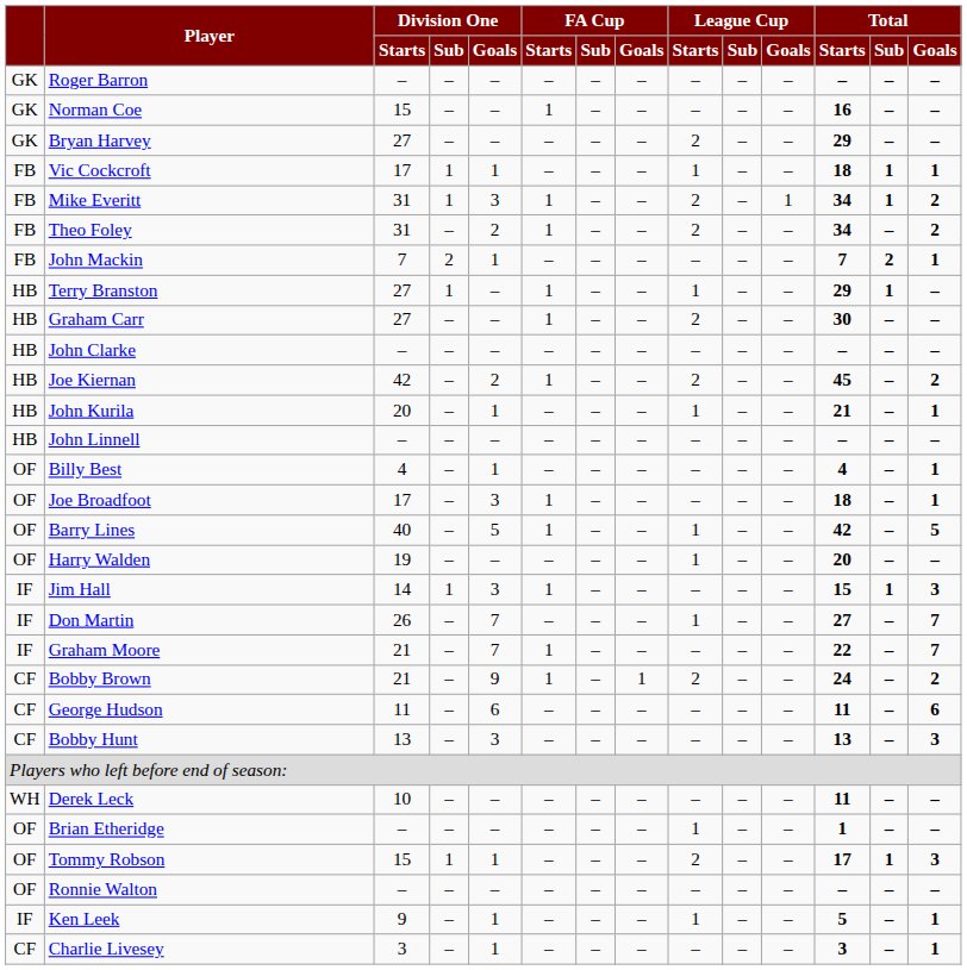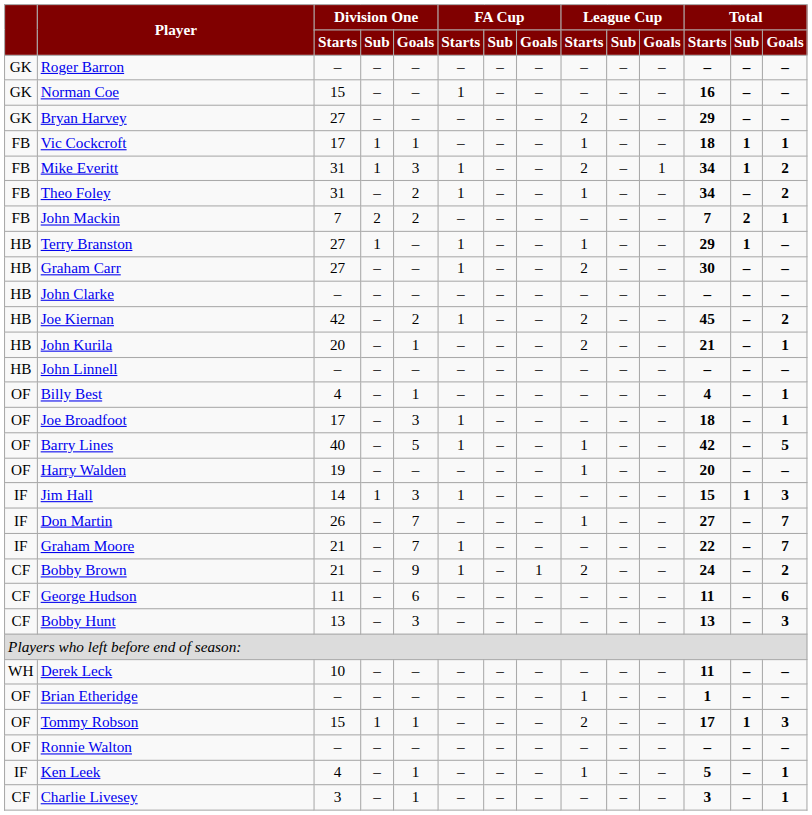Theo Foley | League Cup / Starts: 2 -> 1
John Mackin | Division One / Goals: 1 -> 2
John Kurila | League Cup / Starts: 1 -> 2
Ken Leek | Division One / Starts: 9 -> 4
